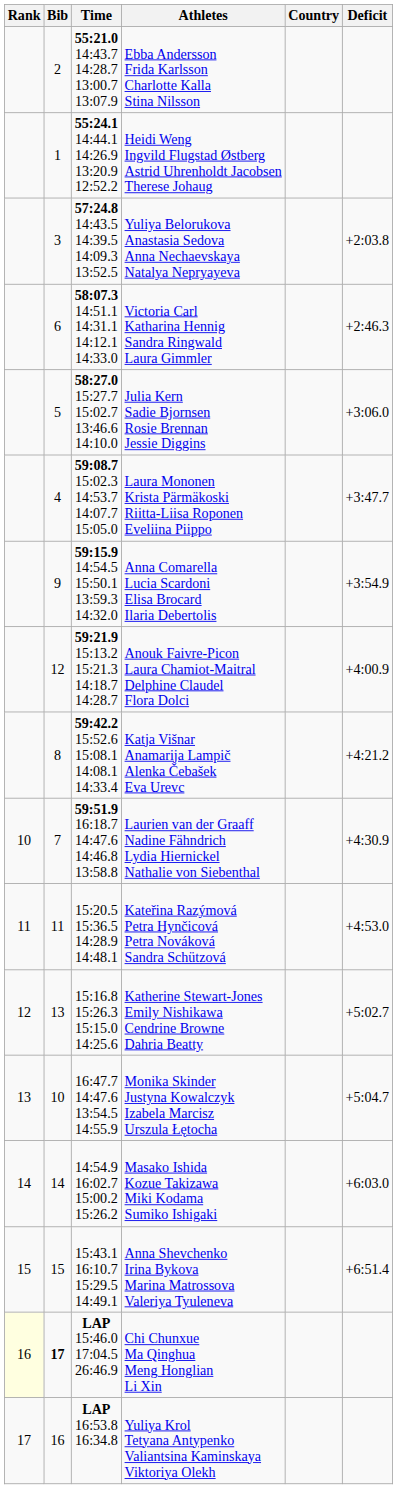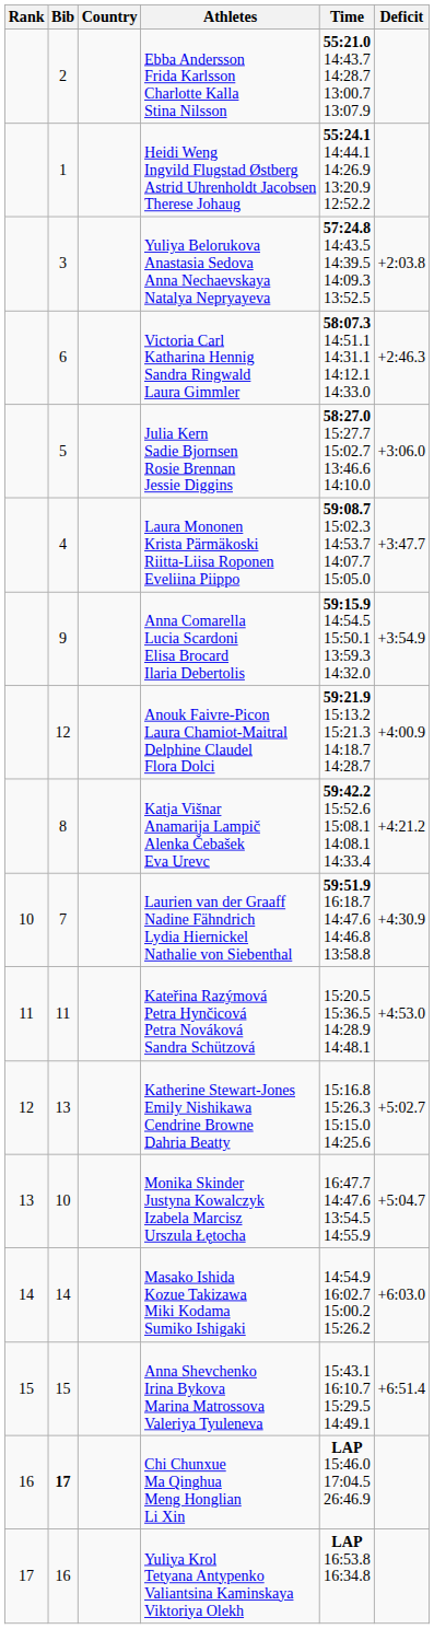columns swapped: Country <-> Time
Chi Chunxue Ma Qinghua Meng Honglian Li Xin | Rank: lightyellow background -> no background
